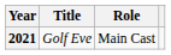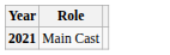- column: Title | Golf Eve
